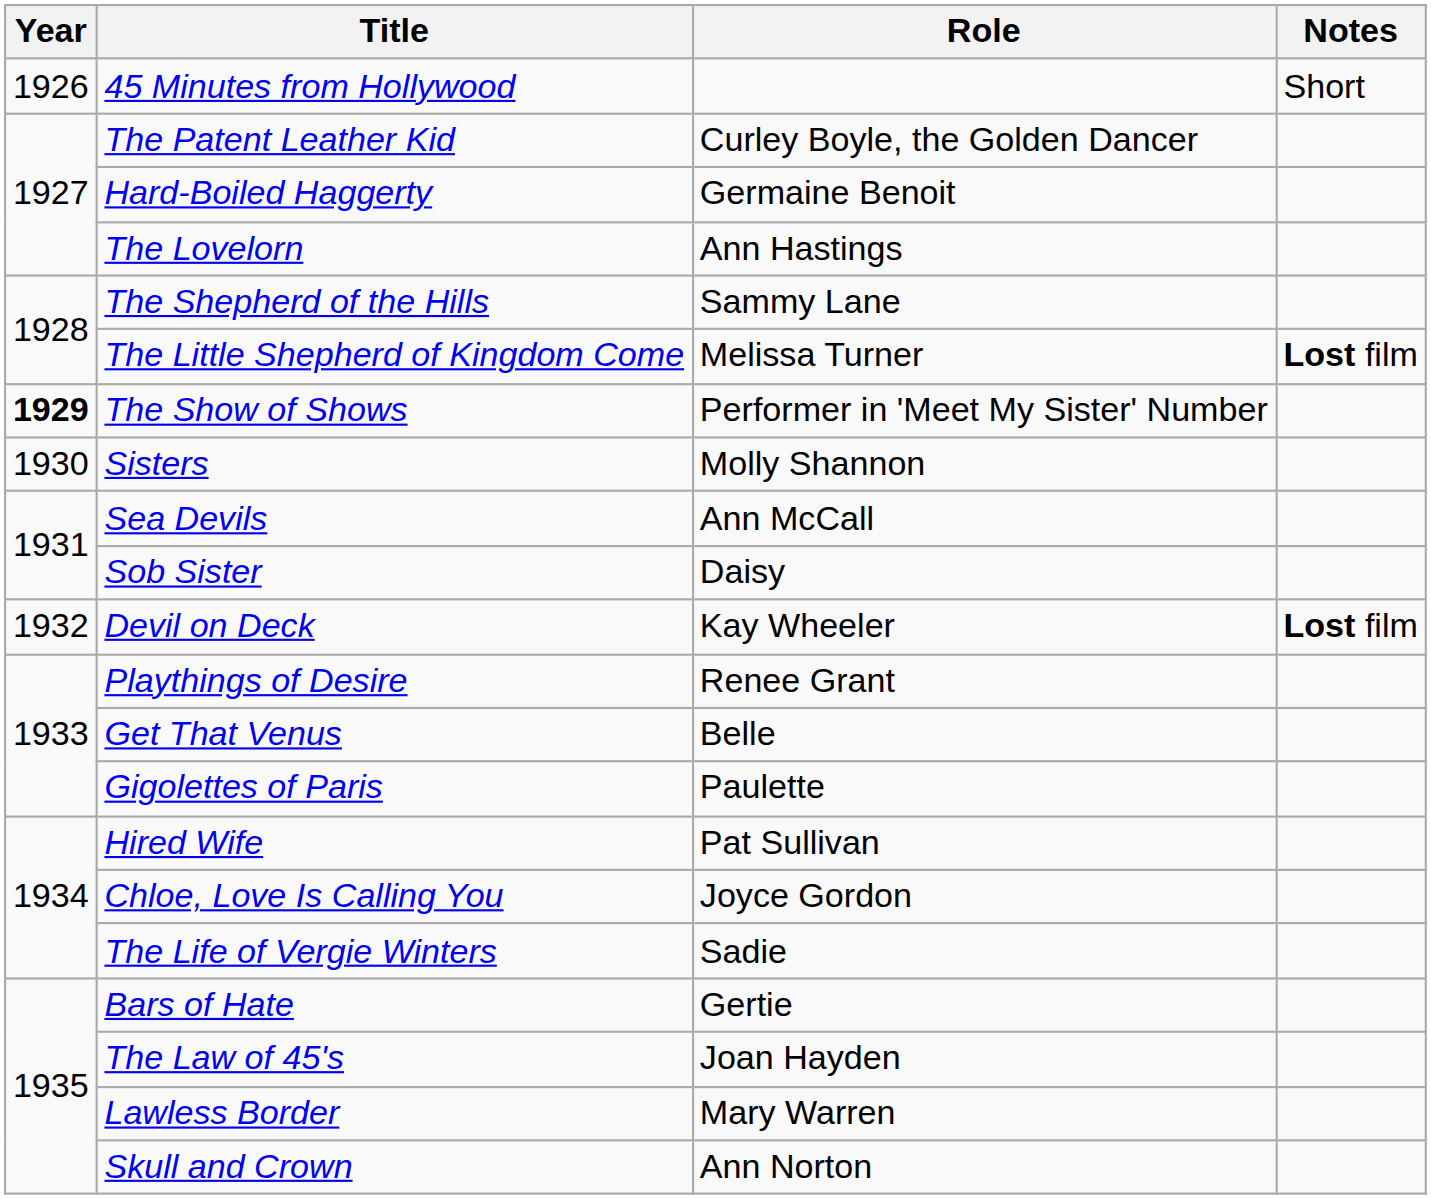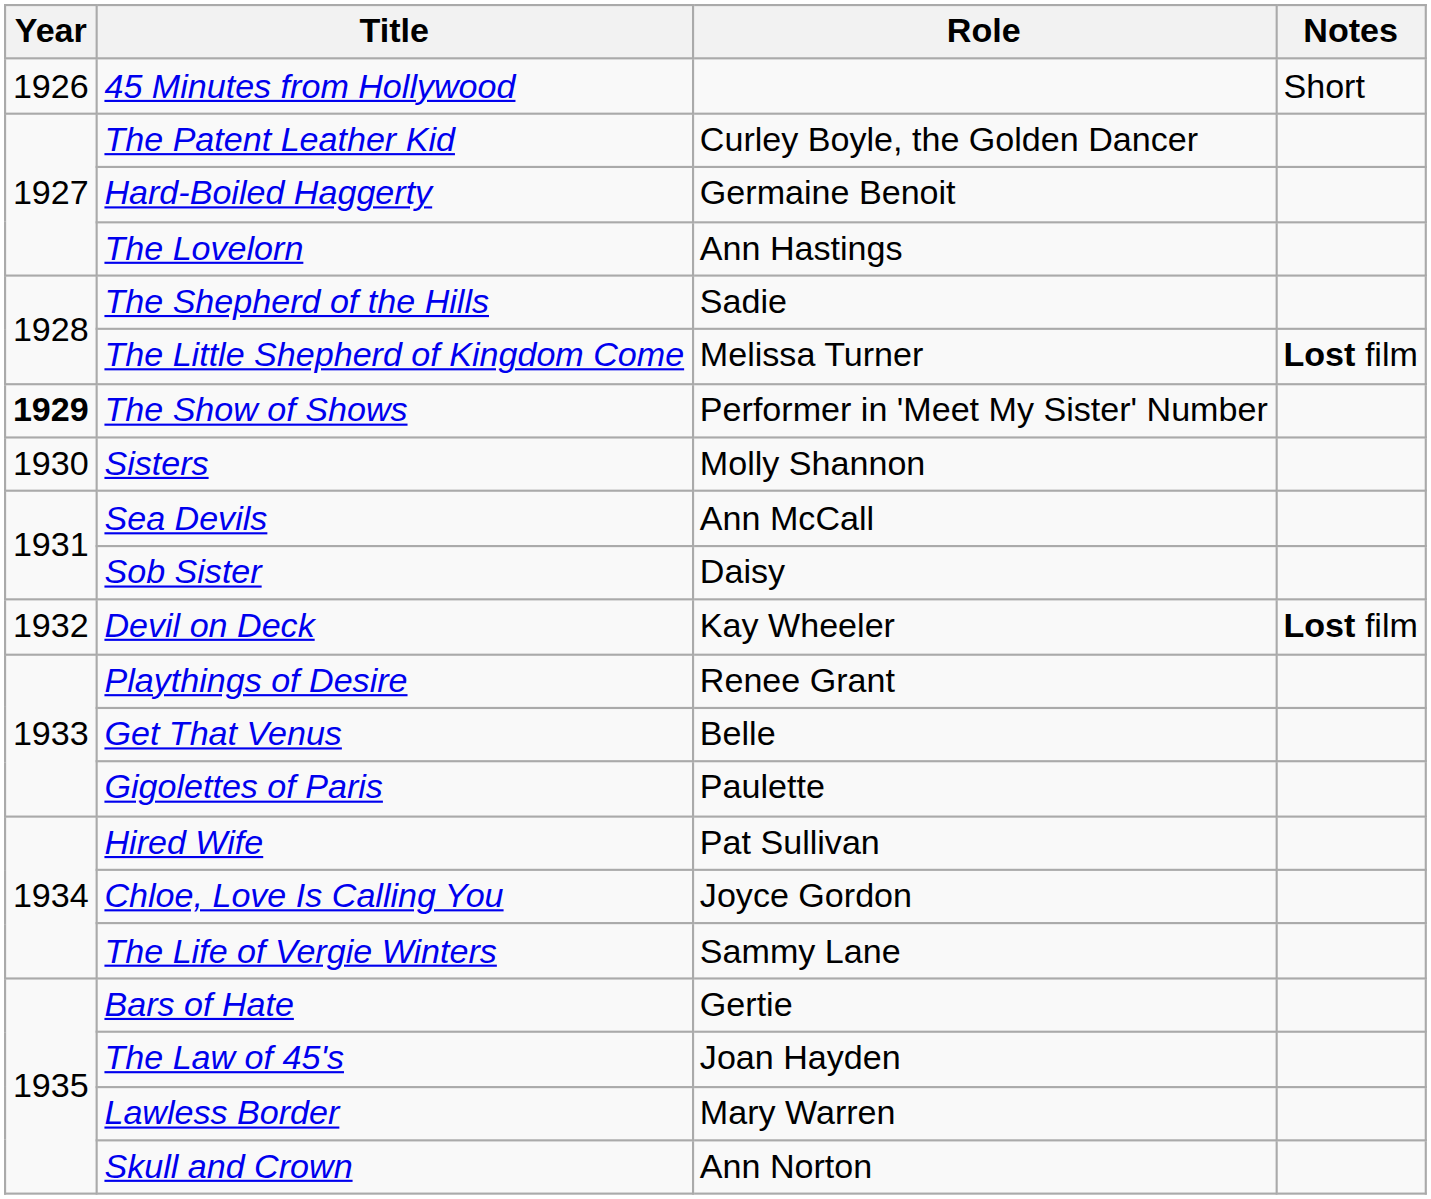The Shepherd of the Hills | Role: Sammy Lane -> Sadie
The Life of Vergie Winters | Role: Sadie -> Sammy Lane
